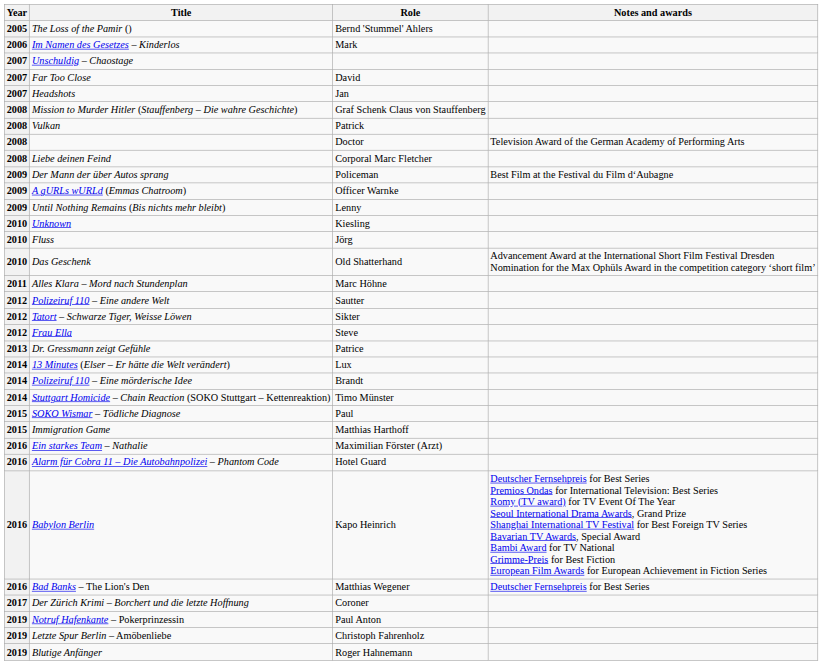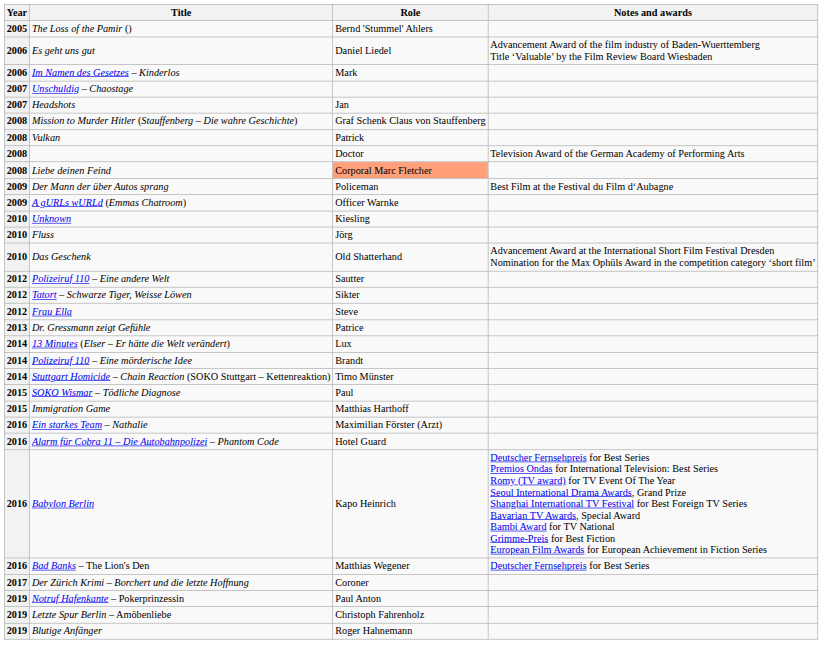+ row: 2006 | Es geht uns gut | Daniel Liedel | Advancement Award of the film industry of Baden-Wuerttemberg Title ‘Valuable’ by the Film Review Board Wiesbaden
- row: 2007 | Far Too Close | David
Liebe deinen Feind | Role: no background -> lightsalmon background
- row: 2009 | Until Nothing Remains (Bis nichts mehr bleibt) | Lenny
- row: 2011 | Alles Klara – Mord nach Stundenplan | Marc Höhne
